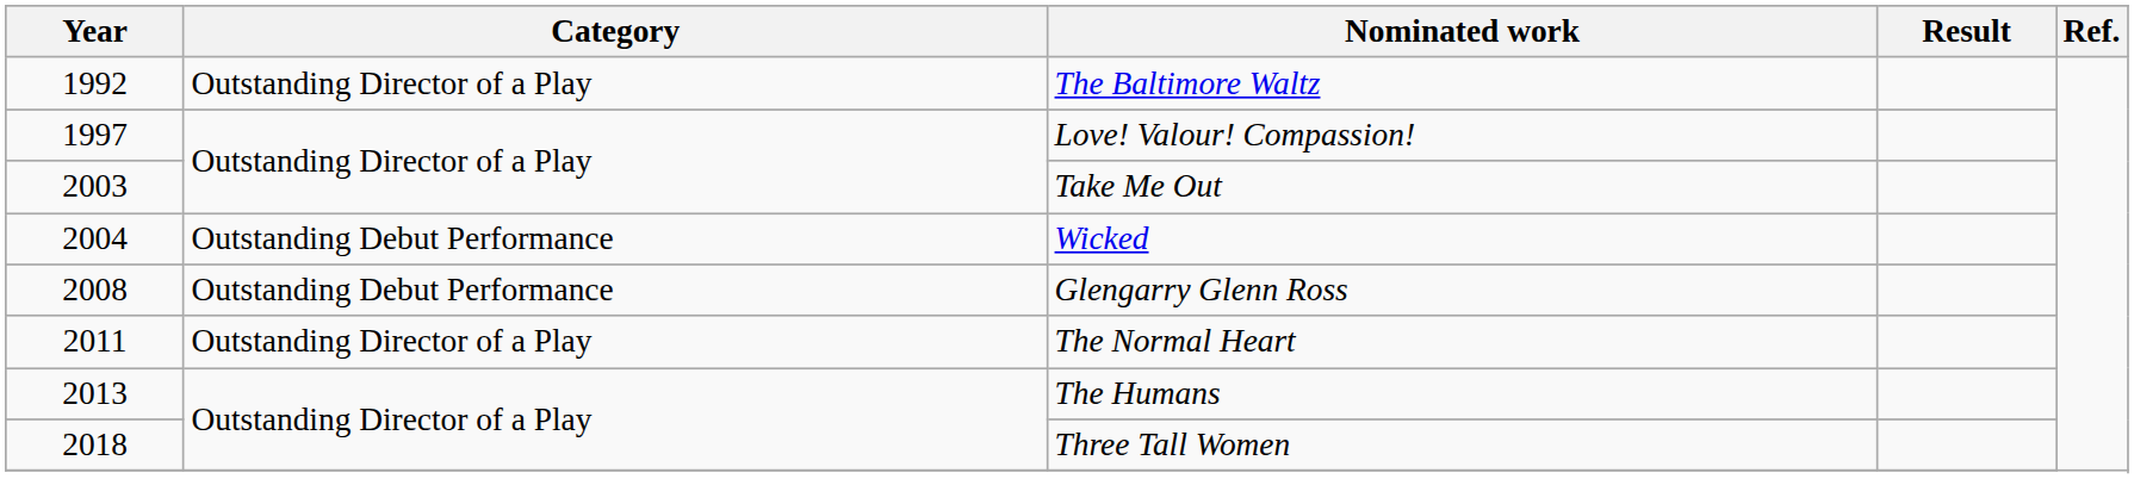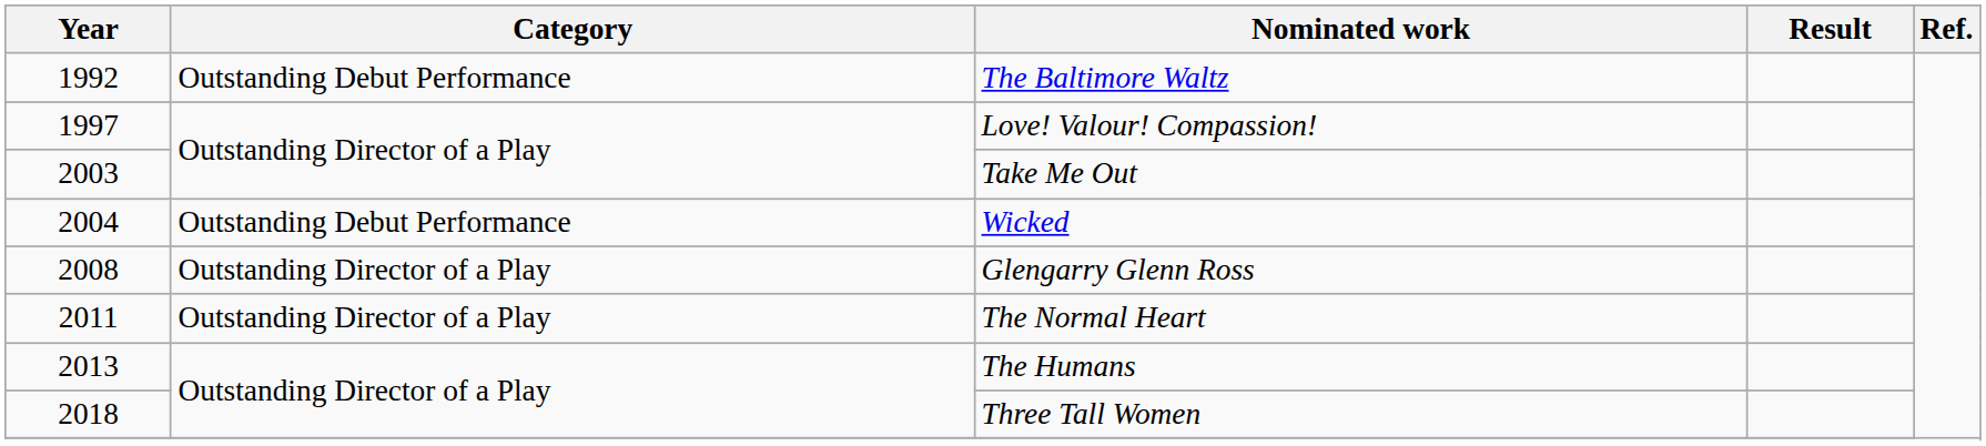The Baltimore Waltz | Category: Outstanding Director of a Play -> Outstanding Debut Performance
Glengarry Glenn Ross | Category: Outstanding Debut Performance -> Outstanding Director of a Play
